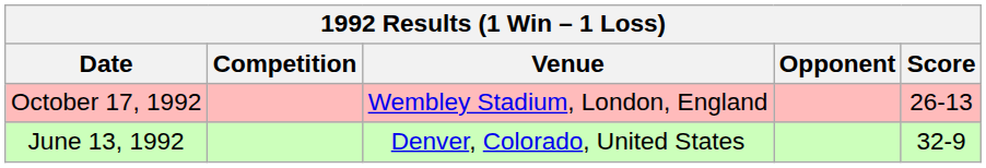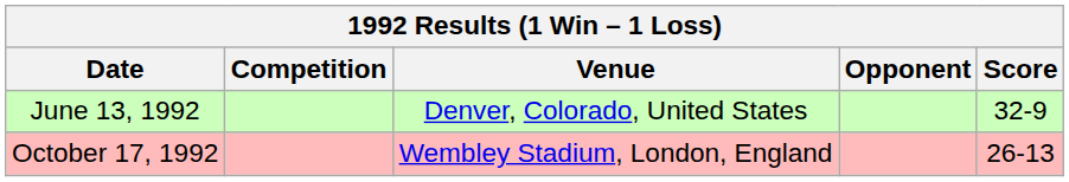rows swapped: October 17, 1992 <-> June 13, 1992
